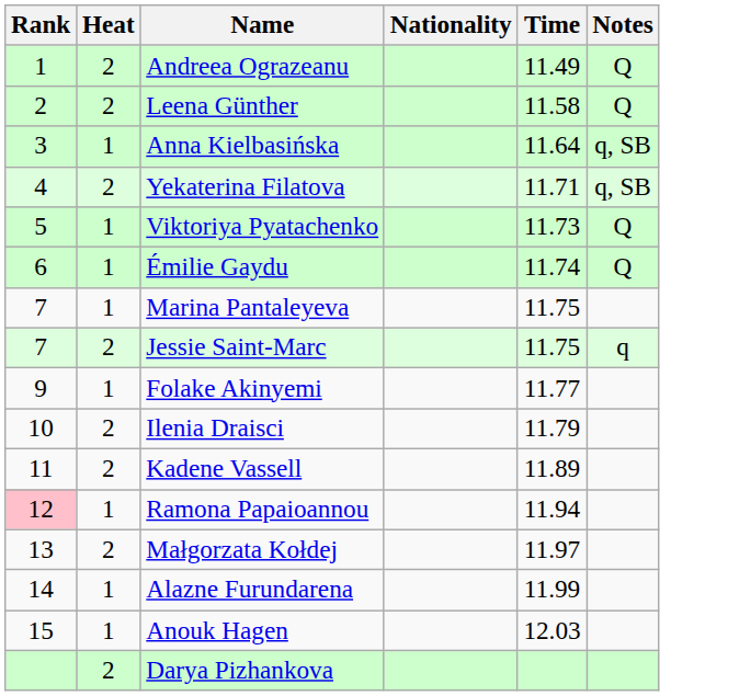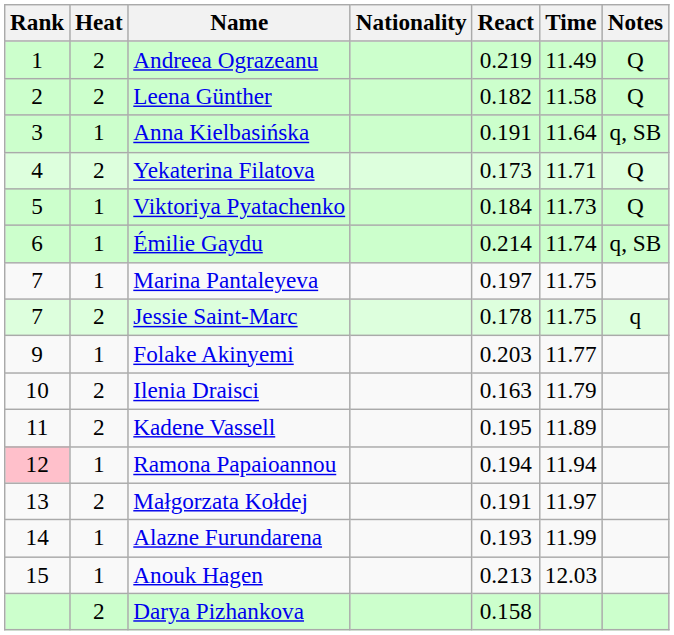+ column: React | 0.219 | 0.182 | 0.191 | 0.173 | 0.184 | 0.214 | 0.197 | 0.178 | 0.203 | 0.163 | 0.195 | 0.194 | 0.191 | 0.193 | 0.213 | 0.158
Yekaterina Filatova | Notes: q, SB -> Q
Émilie Gaydu | Notes: Q -> q, SB
